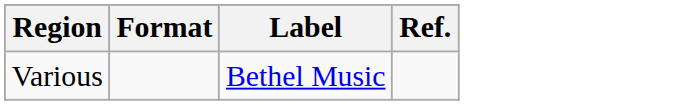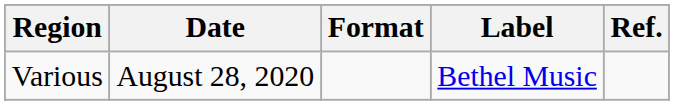+ column: Date | August 28, 2020
